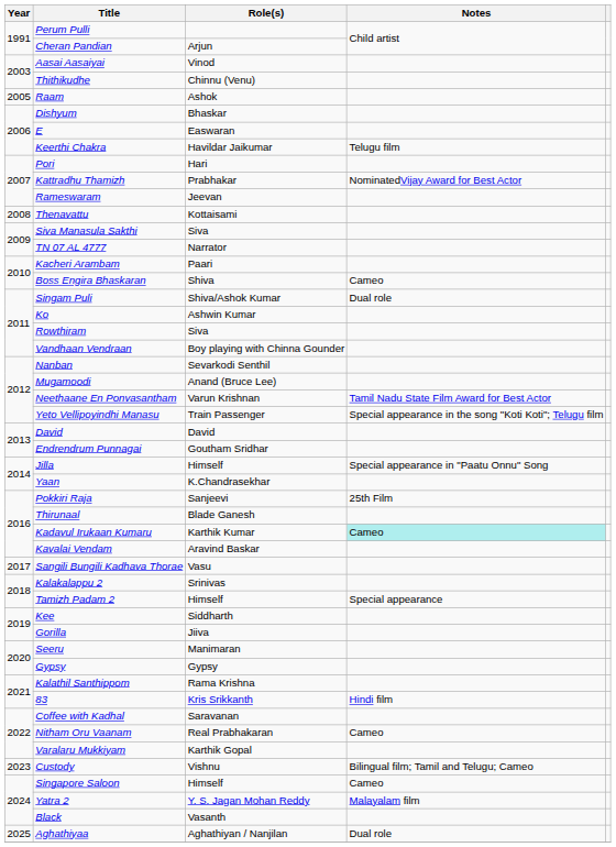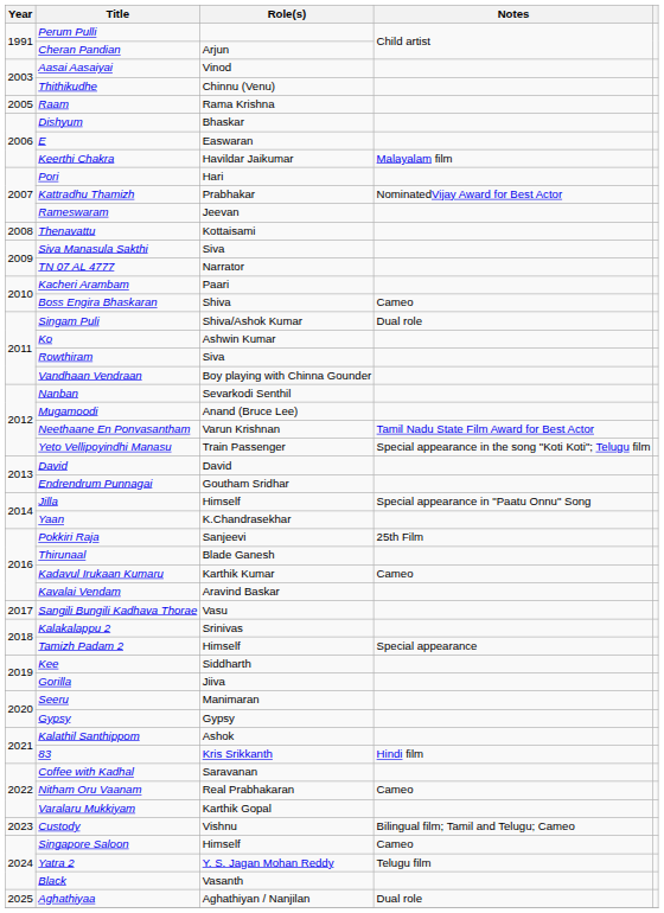Raam | Role(s): Ashok -> Rama Krishna
Keerthi Chakra | Notes: Telugu film -> Malayalam film
Kadavul Irukaan Kumaru | Notes: paleturquoise background -> no background
Kalathil Santhippom | Role(s): Rama Krishna -> Ashok
Yatra 2 | Notes: Malayalam film -> Telugu film
